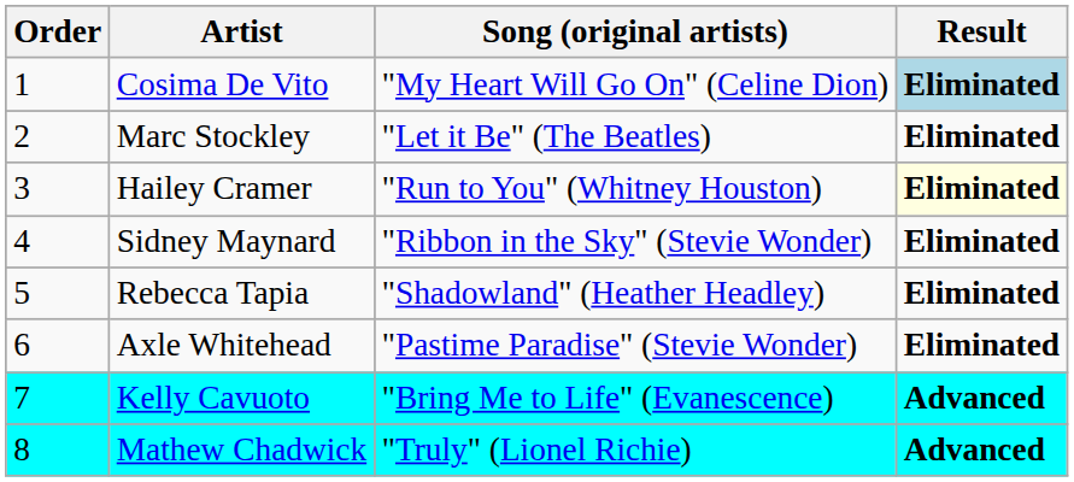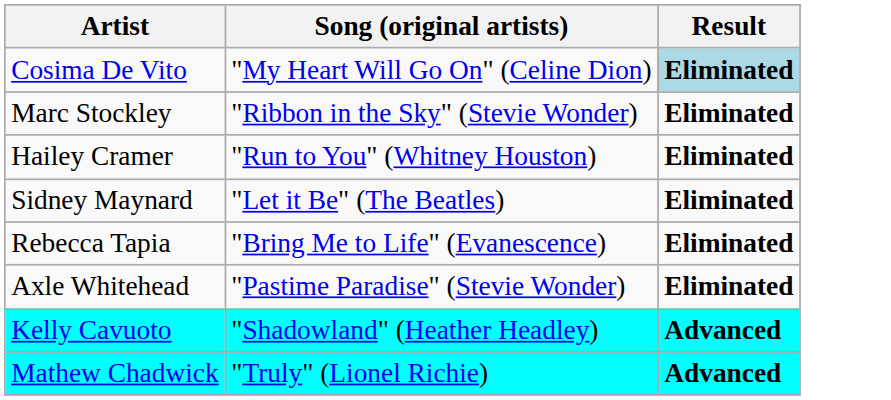- column: Order | 1 | 2 | 3 | 4 | 5 | 6 | 7 | 8
Marc Stockley | Song (original artists): "Let it Be" (The Beatles) -> "Ribbon in the Sky" (Stevie Wonder)
Hailey Cramer | Result: lightyellow background -> no background
Sidney Maynard | Song (original artists): "Ribbon in the Sky" (Stevie Wonder) -> "Let it Be" (The Beatles)
Rebecca Tapia | Song (original artists): "Shadowland" (Heather Headley) -> "Bring Me to Life" (Evanescence)
Kelly Cavuoto | Song (original artists): "Bring Me to Life" (Evanescence) -> "Shadowland" (Heather Headley)
